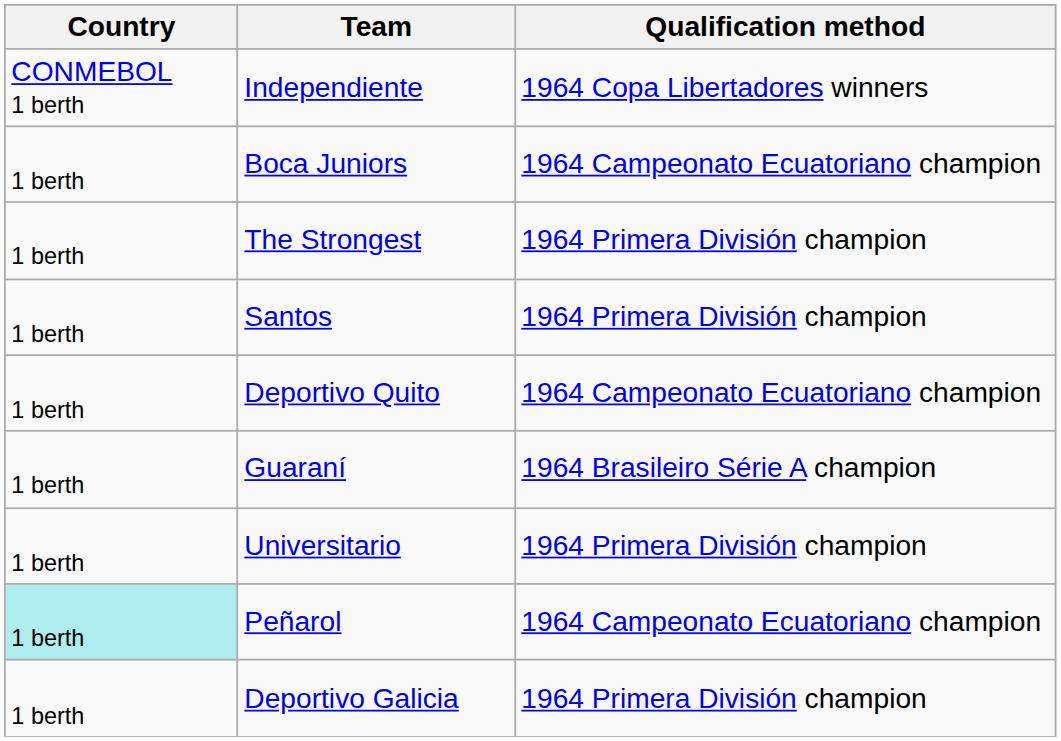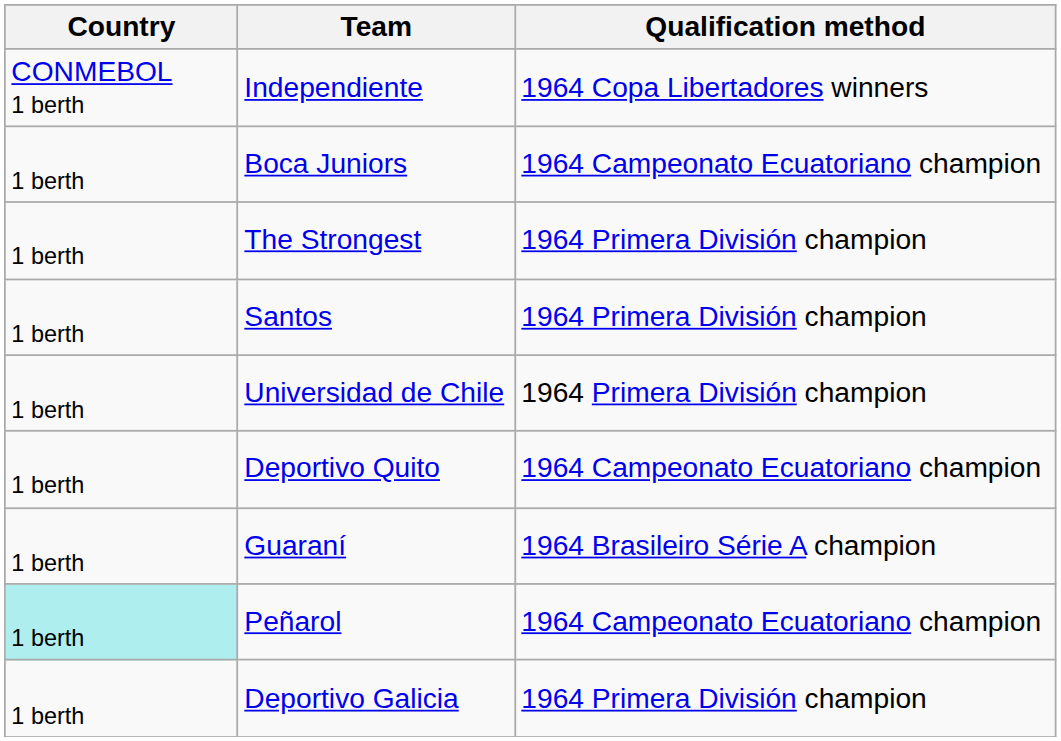+ row: 1 berth | Universidad de Chile | 1964 Primera División champion
- row: 1 berth | Universitario | 1964 Primera División champion
